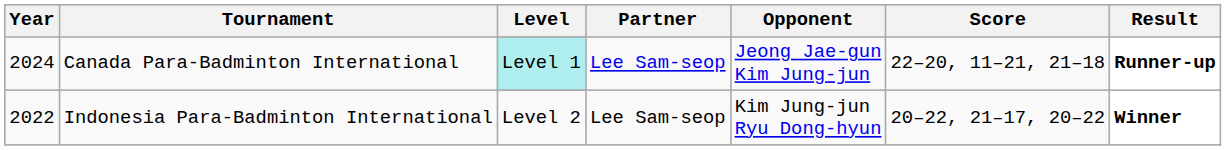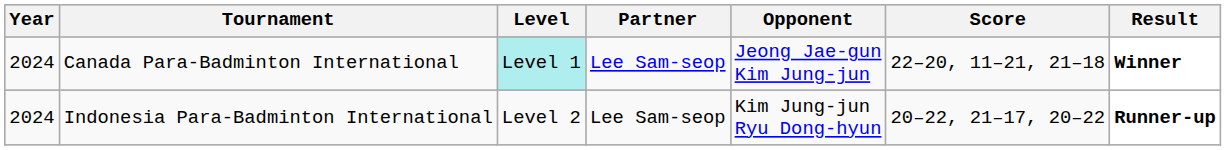Canada Para-Badminton International | Result: Runner-up -> Winner
Indonesia Para-Badminton International | Year: 2022 -> 2024
Indonesia Para-Badminton International | Result: Winner -> Runner-up
